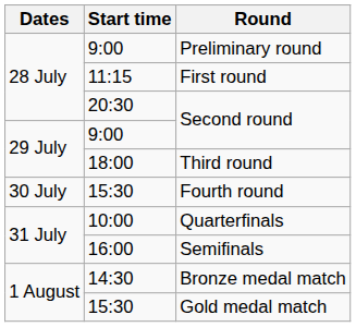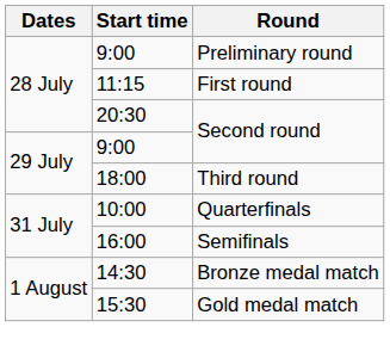- row: 30 July | 15:30 | Fourth round
